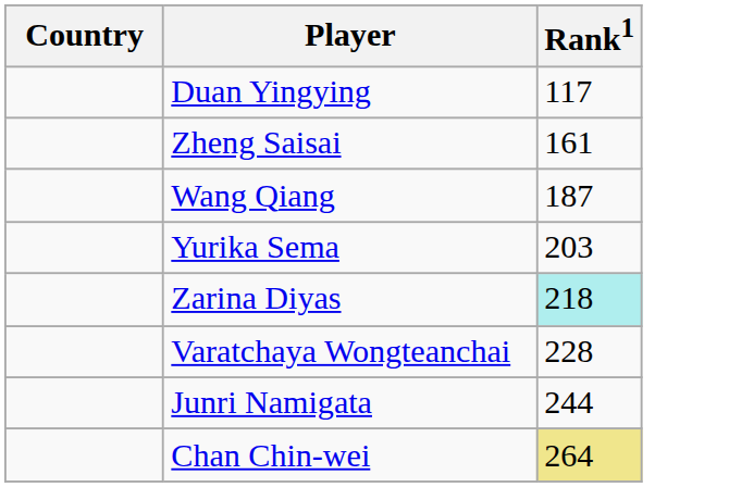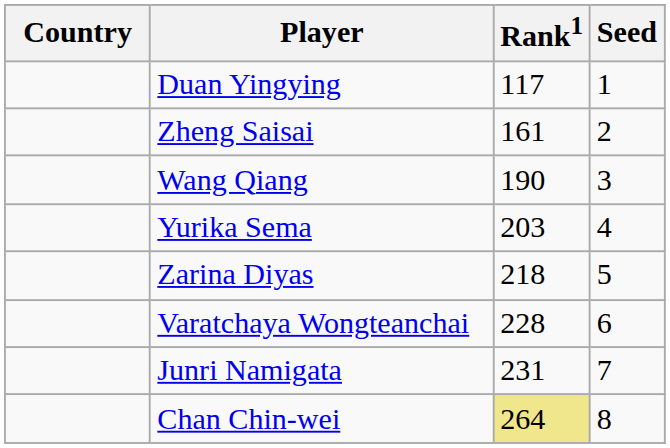+ column: Seed | 1 | 2 | 3 | 4 | 5 | 6 | 7 | 8
Wang Qiang | Rank1: 187 -> 190
Zarina Diyas | Rank1: paleturquoise background -> no background
Junri Namigata | Rank1: 244 -> 231
